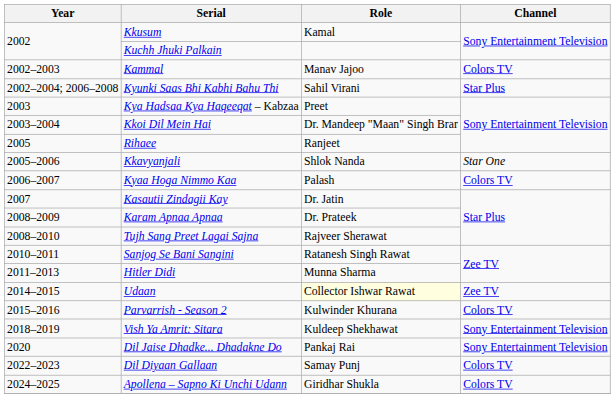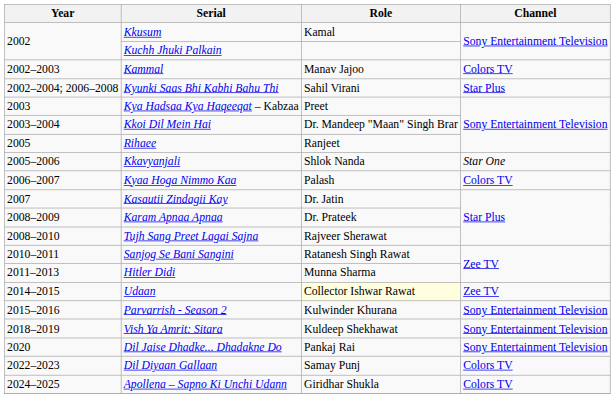Parvarrish - Season 2 | Channel: Colors TV -> Sony Entertainment Television
